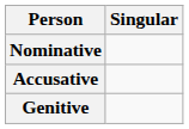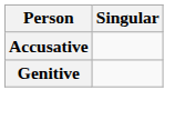- row: Nominative
